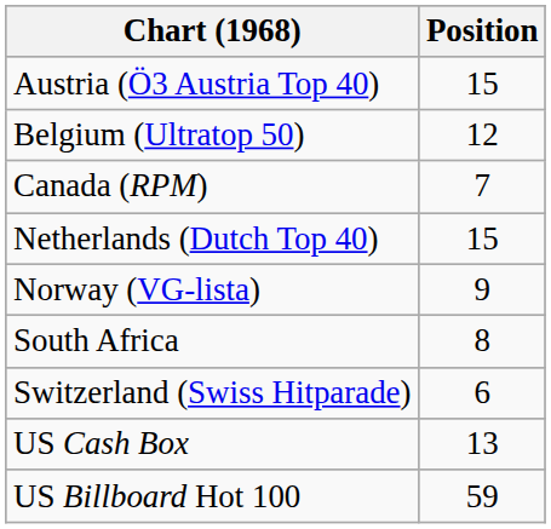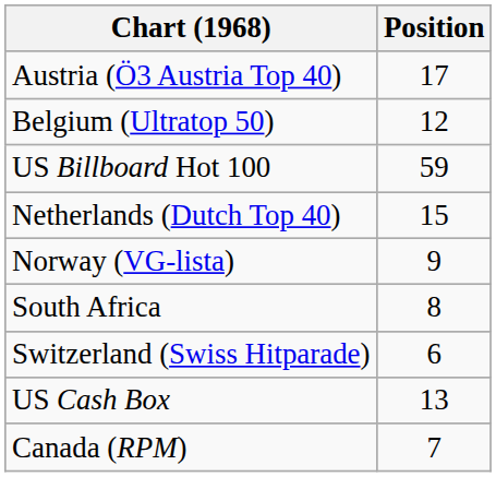Austria (Ö3 Austria Top 40) | Position: 15 -> 17
rows swapped: Canada (RPM) <-> US Billboard Hot 100
